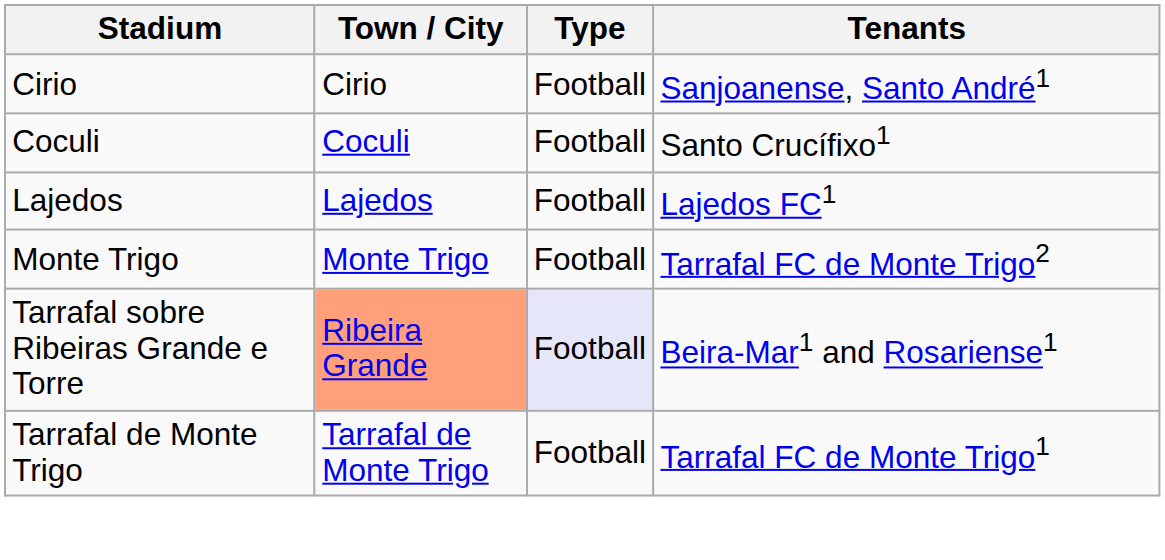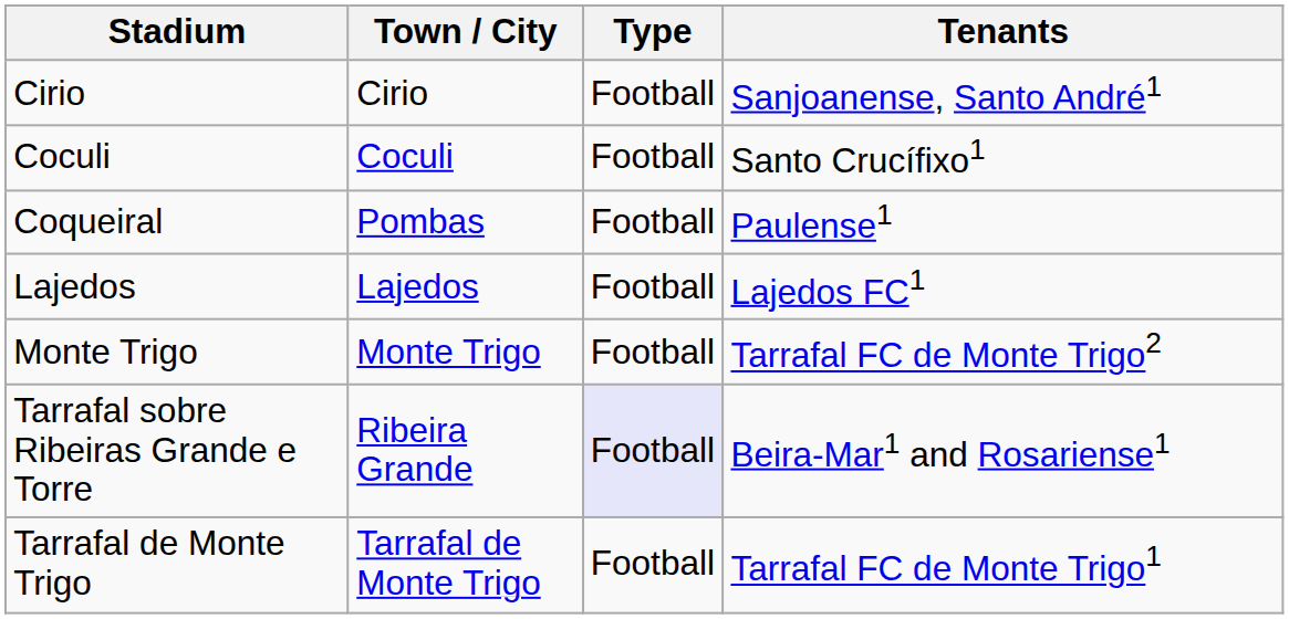+ row: Coqueiral | Pombas | Football | Paulense1
Tarrafal sobre Ribeiras Grande e Torre | Town / City: lightsalmon background -> no background
